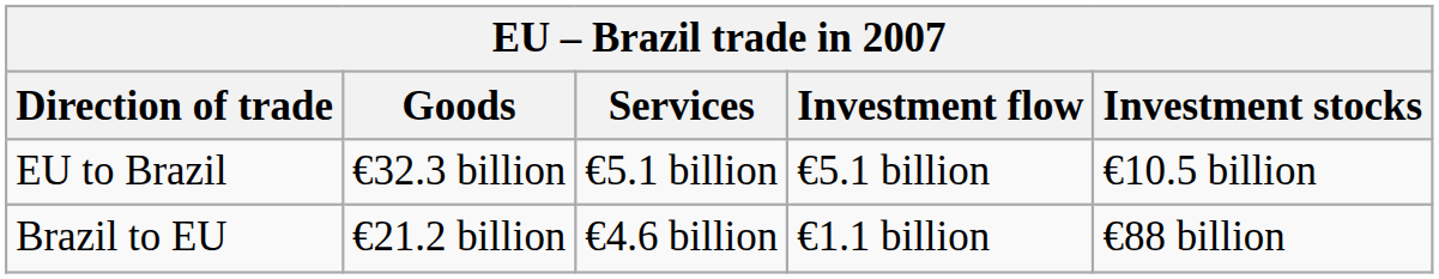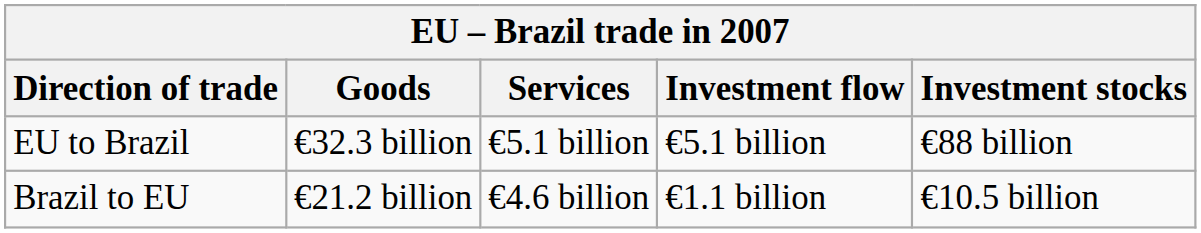EU to Brazil | Investment stocks: €10.5 billion -> €88 billion
Brazil to EU | Investment stocks: €88 billion -> €10.5 billion
